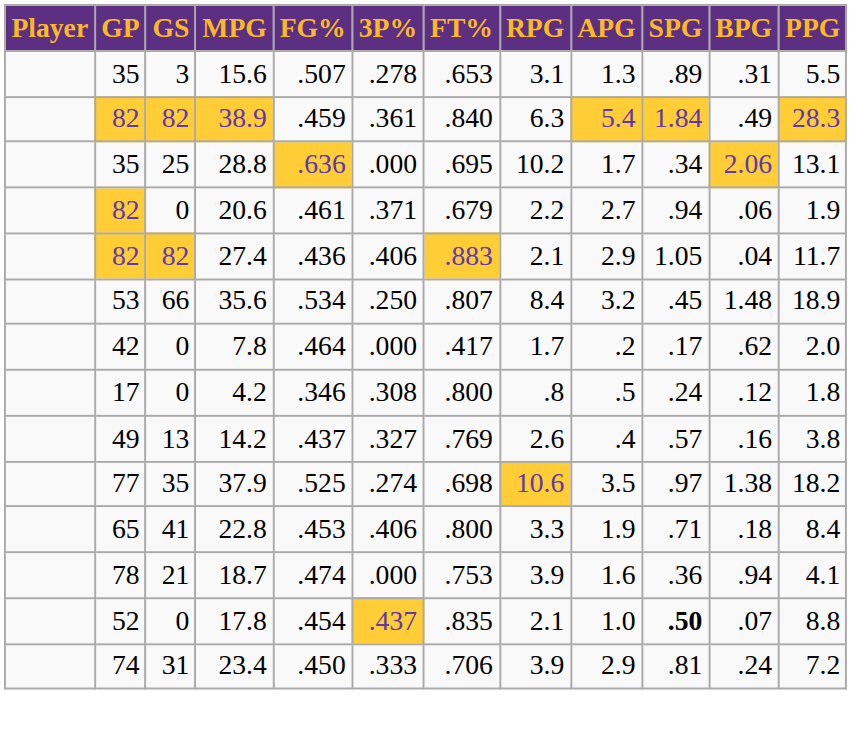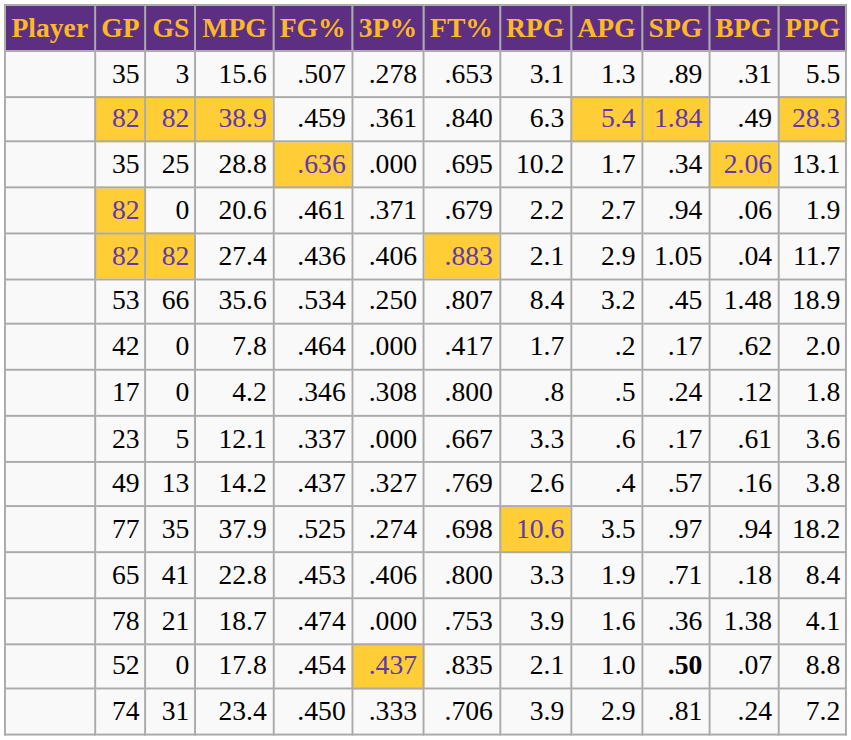+ row: 23 | 5 | 12.1 | .337 | .000 | .667 | 3.3 | .6 | .17 | .61 | 3.6
37.9 | BPG: 1.38 -> .94
18.7 | BPG: .94 -> 1.38
